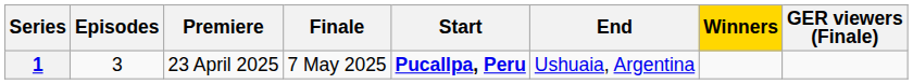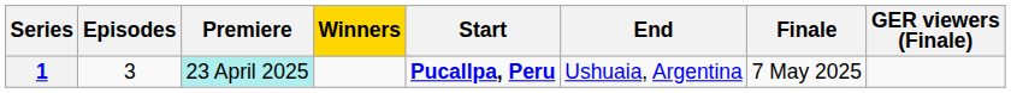columns swapped: Finale <-> Winners
1 | Premiere: no background -> paleturquoise background
